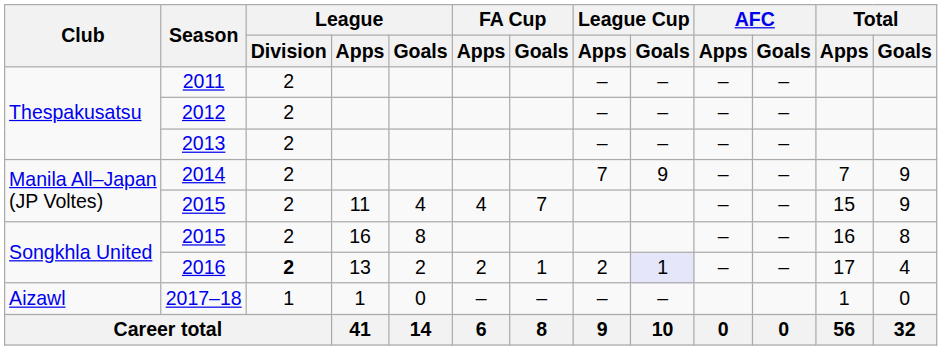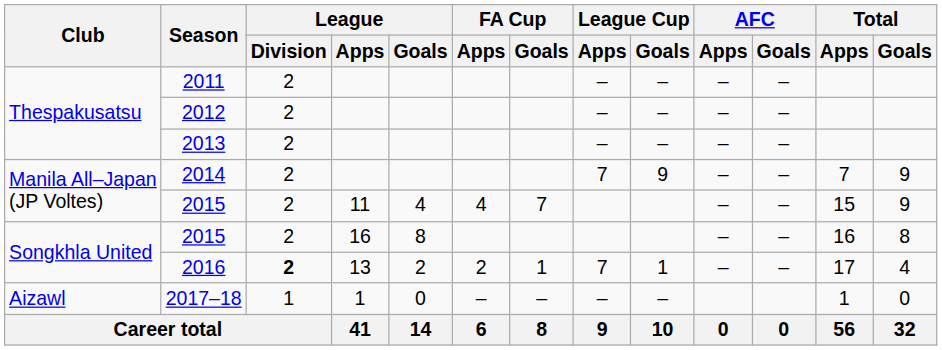2016 | League Cup / Apps: 2 -> 7
2016 | League Cup / Goals: lavender background -> no background
